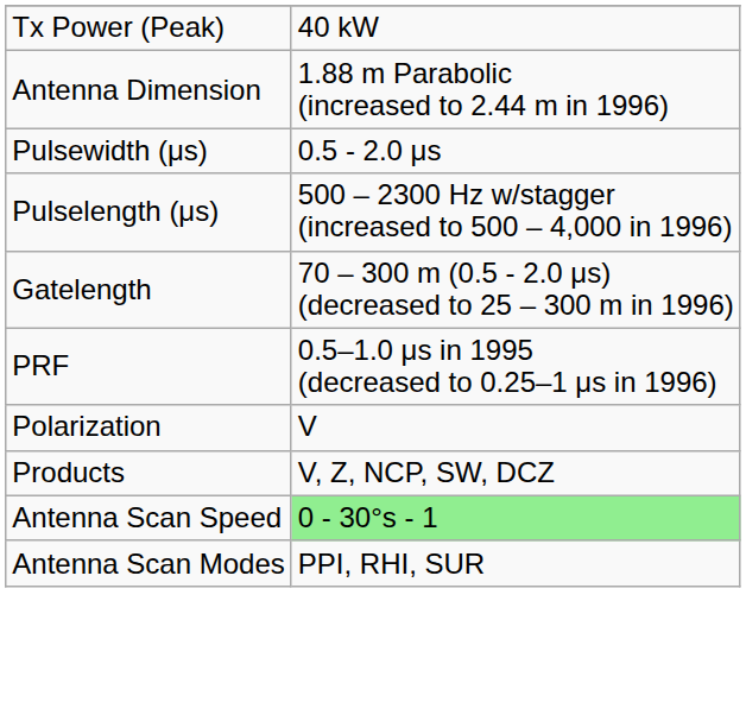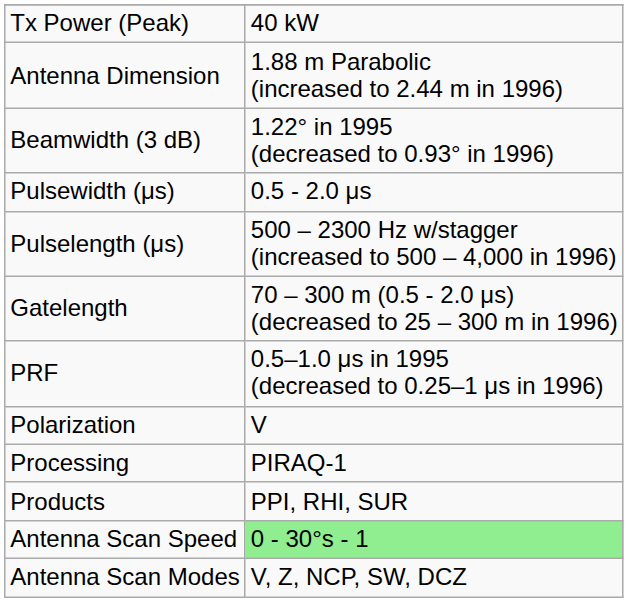+ row: Beamwidth (3 dB) | 1.22° in 1995 (decreased to 0.93° in 1996)
+ row: Processing | PIRAQ-1
Products | column 2: V, Z, NCP, SW, DCZ -> PPI, RHI, SUR
Antenna Scan Modes | column 2: PPI, RHI, SUR -> V, Z, NCP, SW, DCZ
